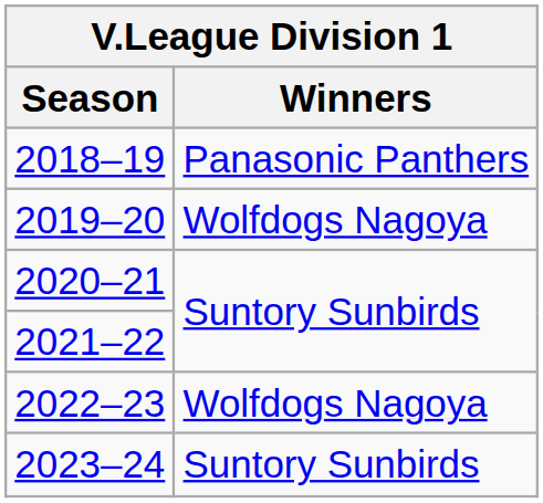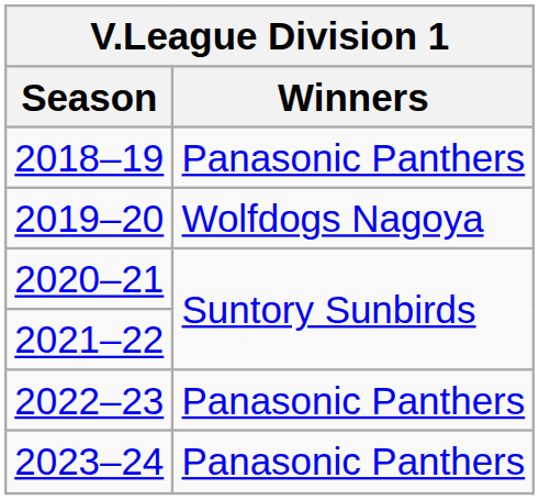2022–23 | Winners: Wolfdogs Nagoya -> Panasonic Panthers
2023–24 | Winners: Suntory Sunbirds -> Panasonic Panthers
